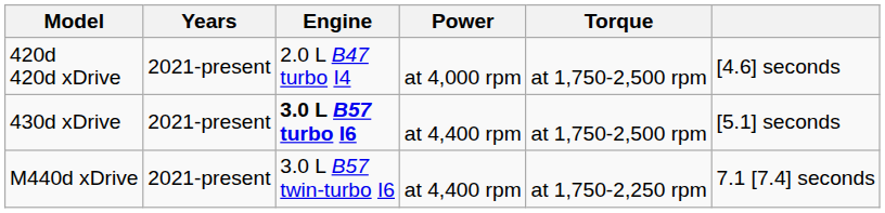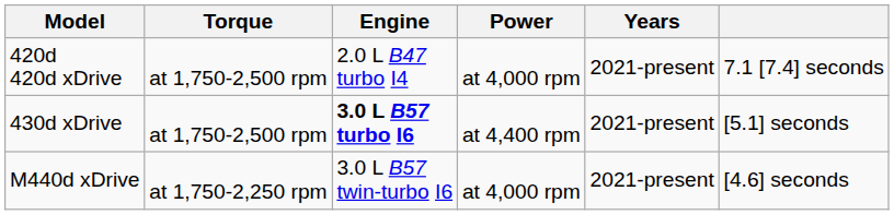columns swapped: Years <-> Torque
420d 420d xDrive | column 6: [4.6] seconds -> 7.1 [7.4] seconds
M440d xDrive | Power: at 4,400 rpm -> at 4,000 rpm
M440d xDrive | column 6: 7.1 [7.4] seconds -> [4.6] seconds
